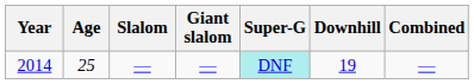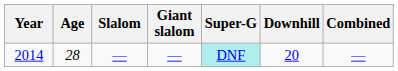2014 | Age: 25 -> 28
2014 | Downhill: 19 -> 20
